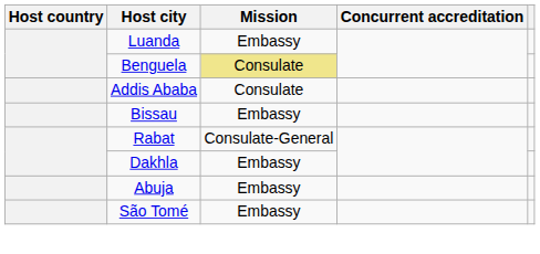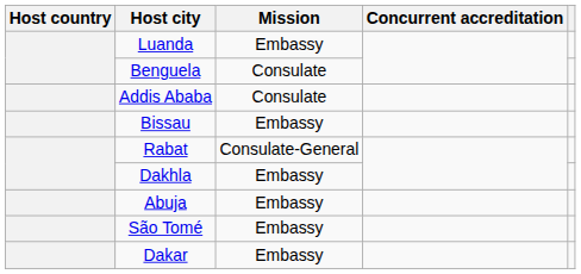Benguela | Mission: khaki background -> no background
+ row: Dakar | Embassy
